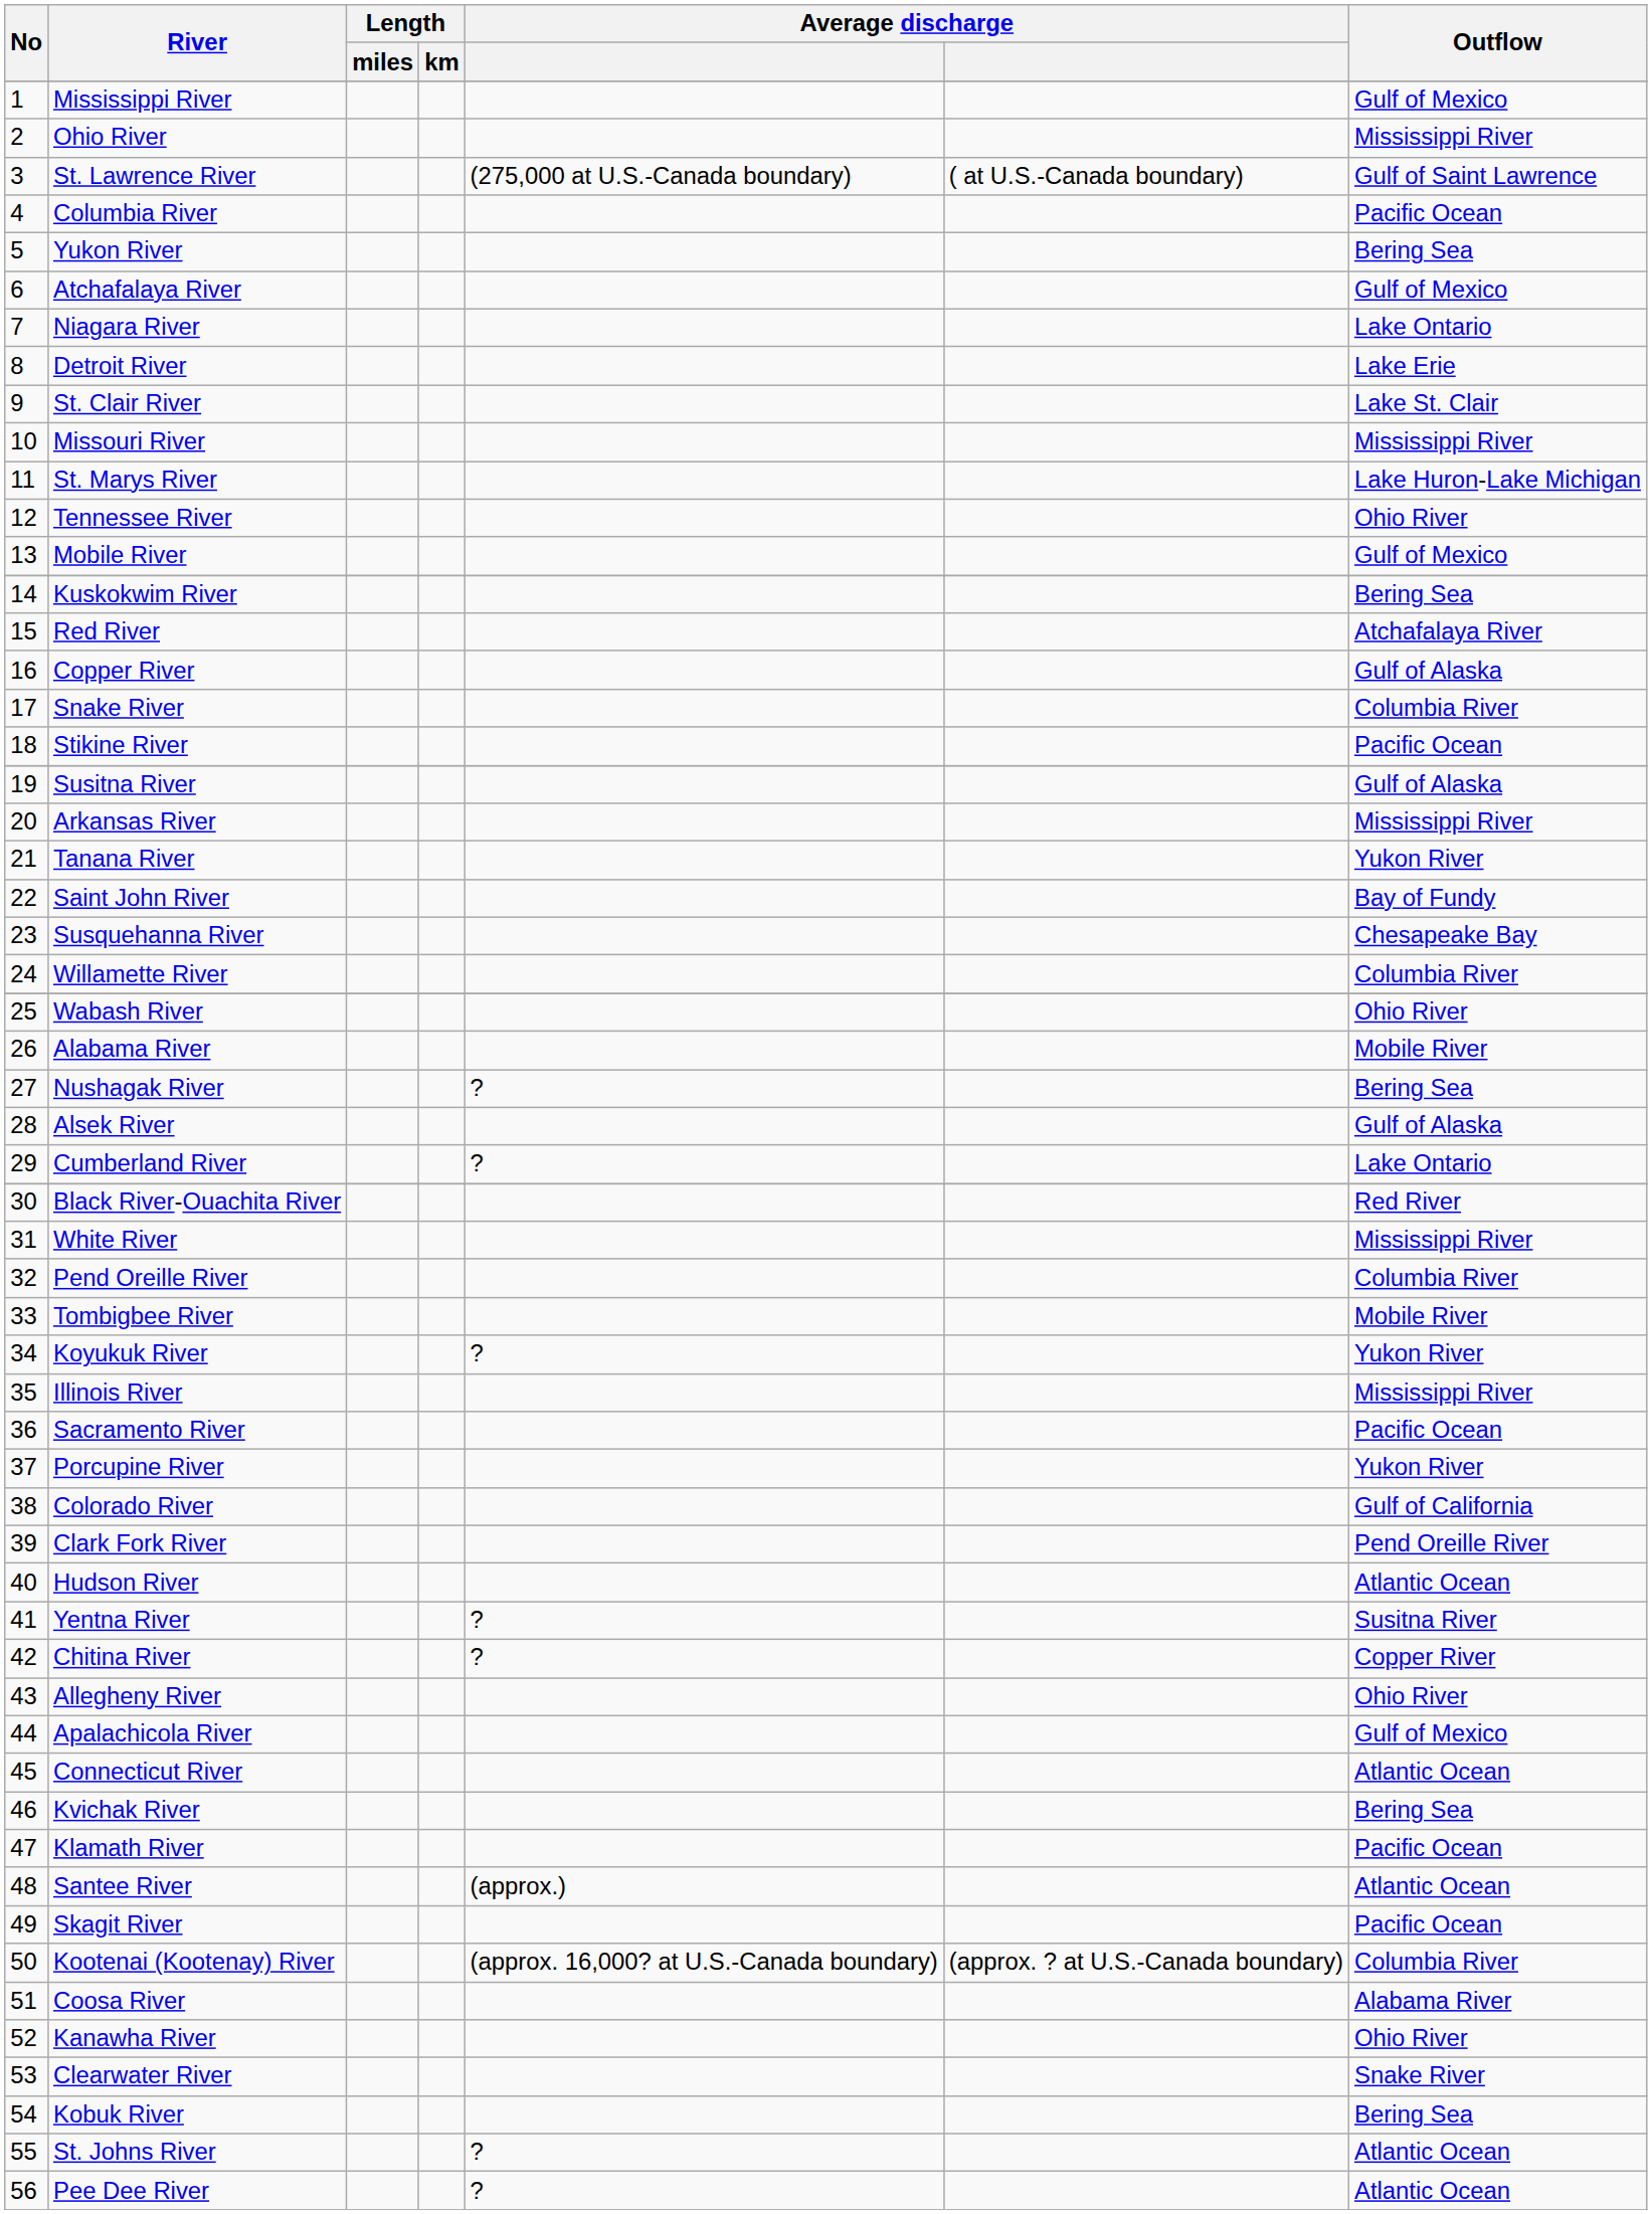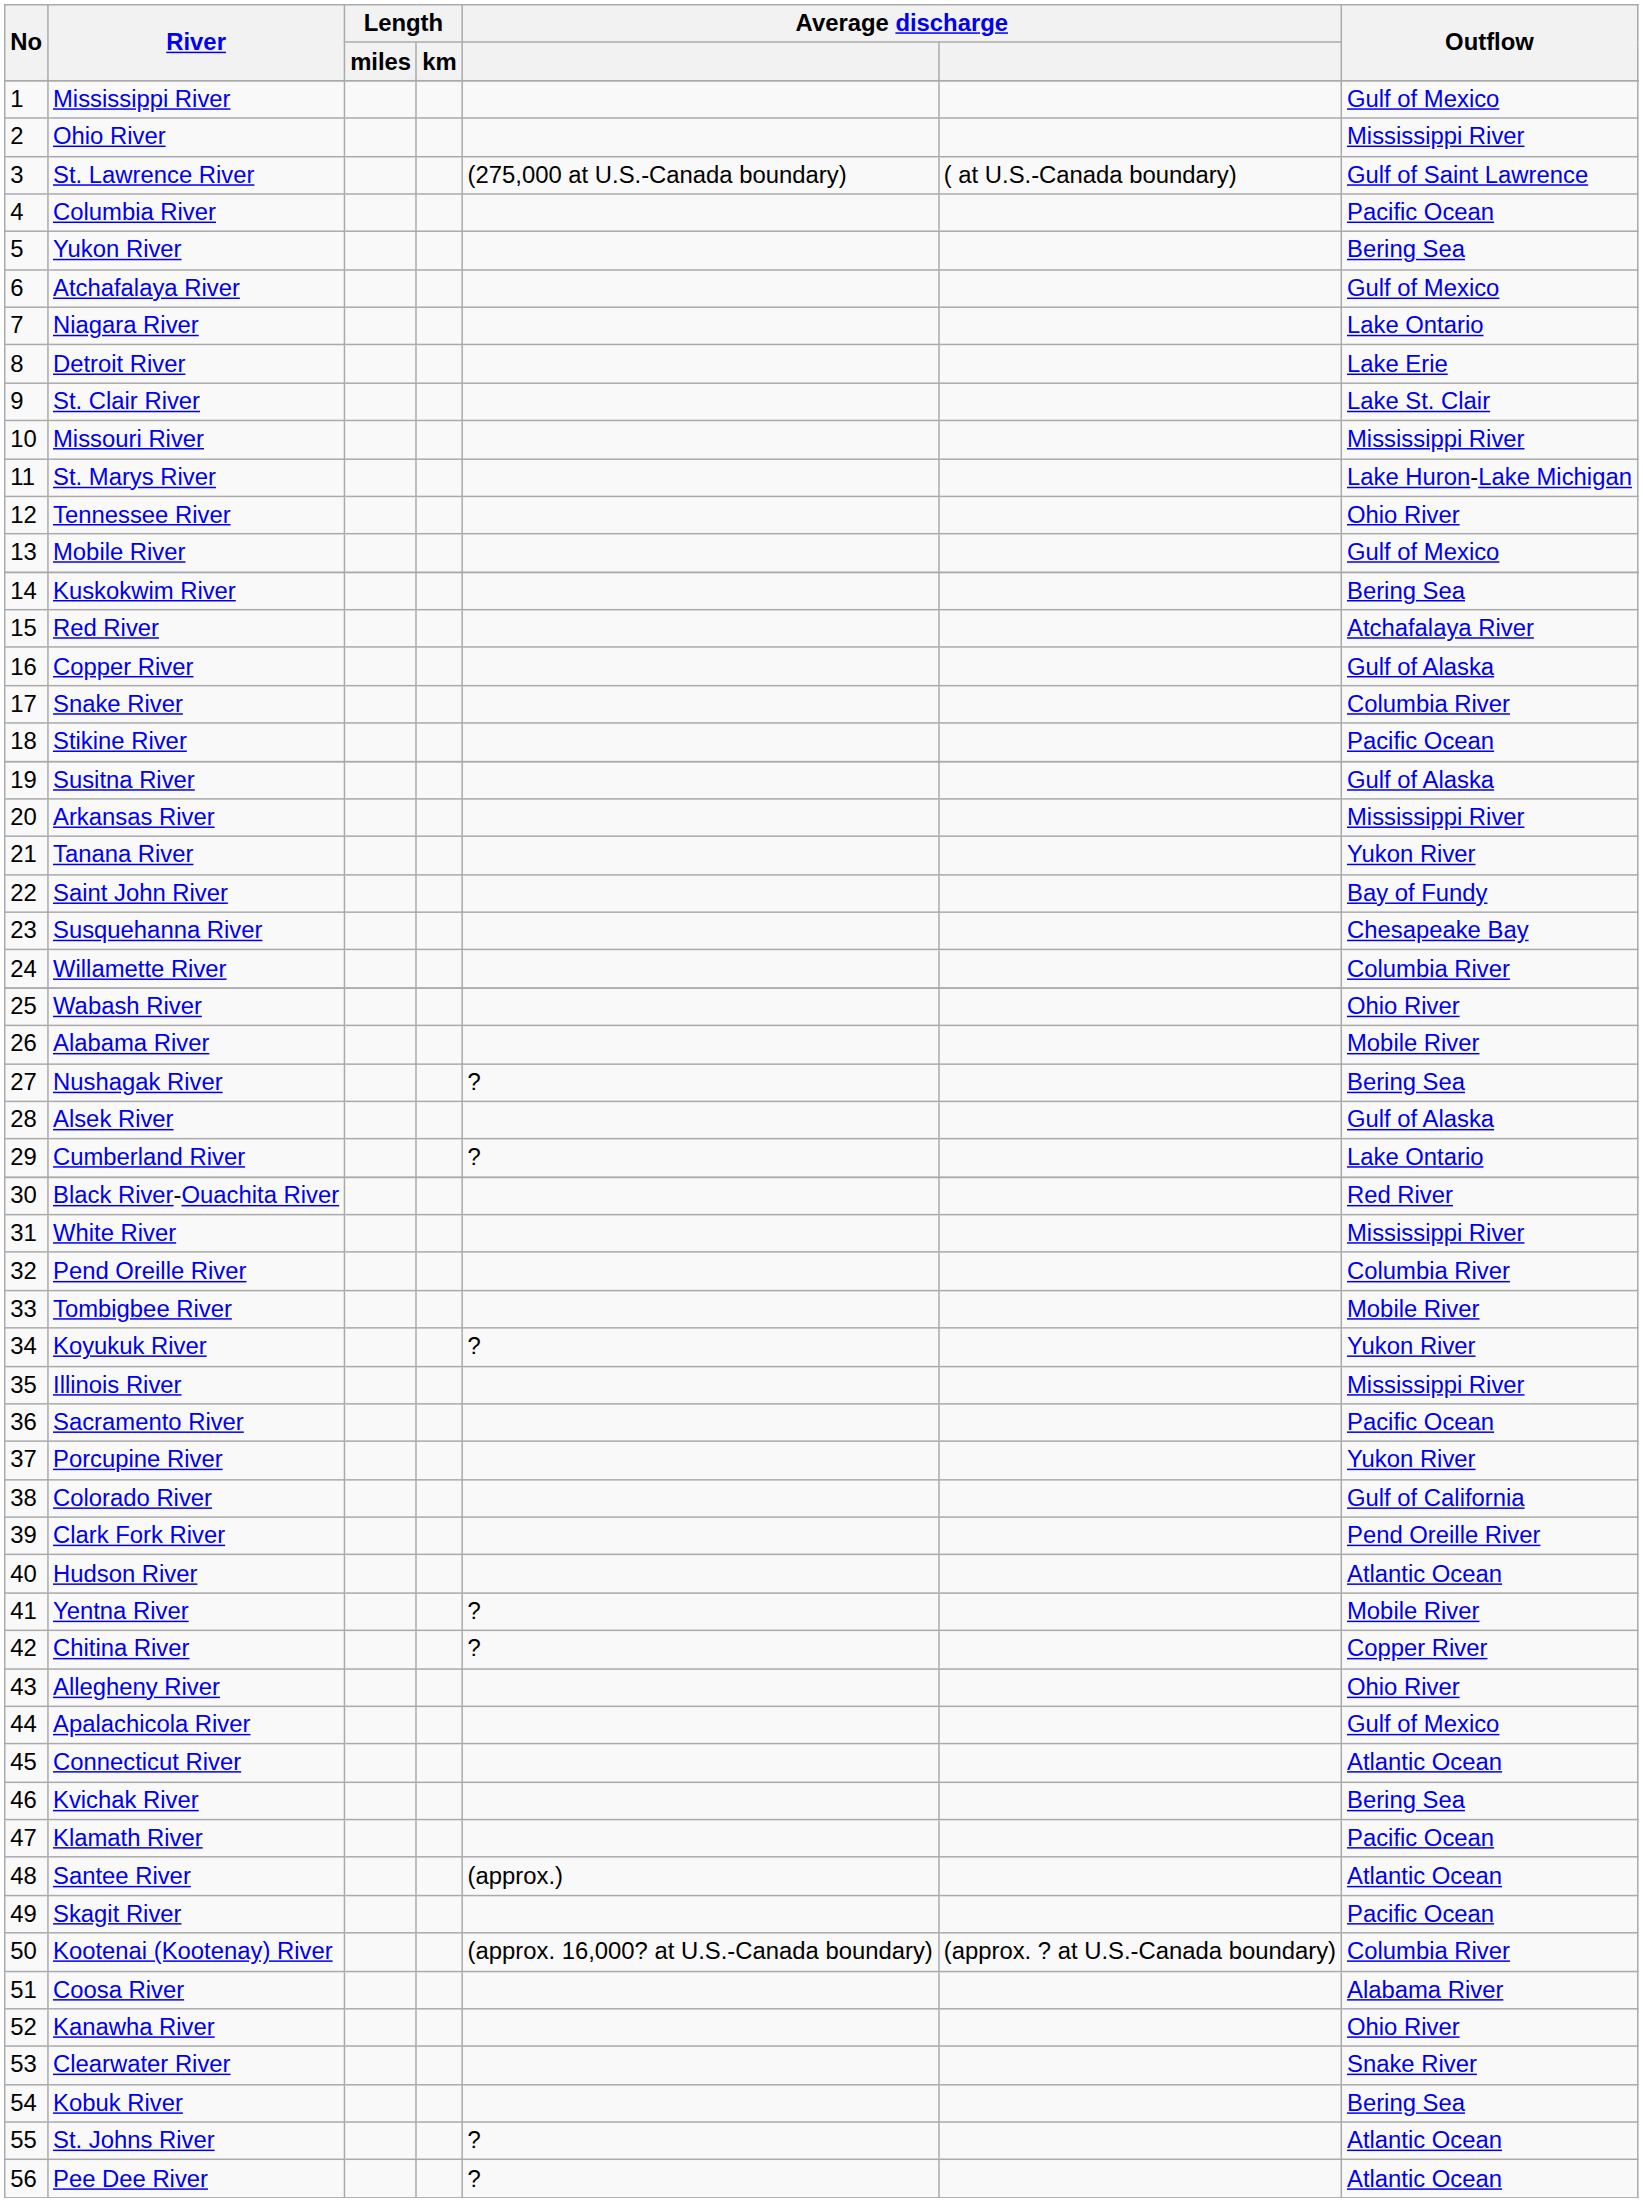Yentna River | Outflow: Susitna River -> Mobile River
